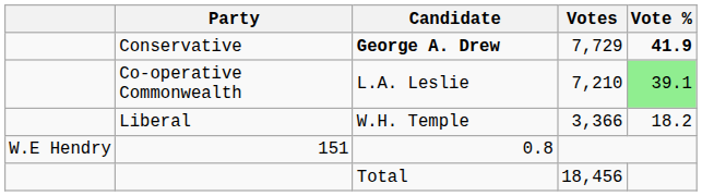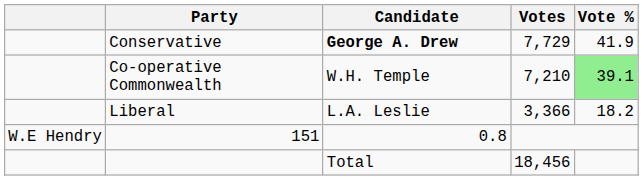Conservative | Vote %: bold -> normal
Co-operative Commonwealth | Candidate: L.A. Leslie -> W.H. Temple
Liberal | Candidate: W.H. Temple -> L.A. Leslie
